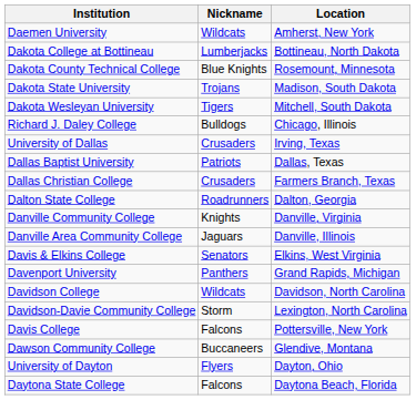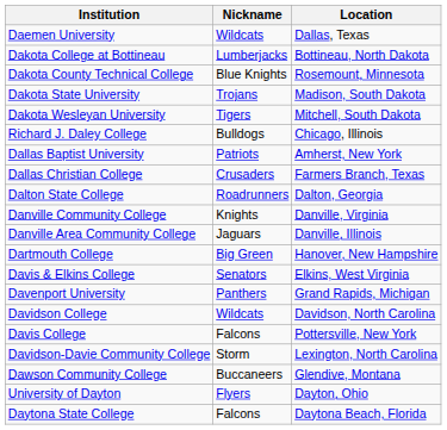Daemen University | Location: Amherst, New York -> Dallas, Texas
- row: University of Dallas | Crusaders | Irving, Texas
Dallas Baptist University | Location: Dallas, Texas -> Amherst, New York
+ row: Dartmouth College | Big Green | Hanover, New Hampshire
rows swapped: Davidson-Davie Community College <-> Davis College
